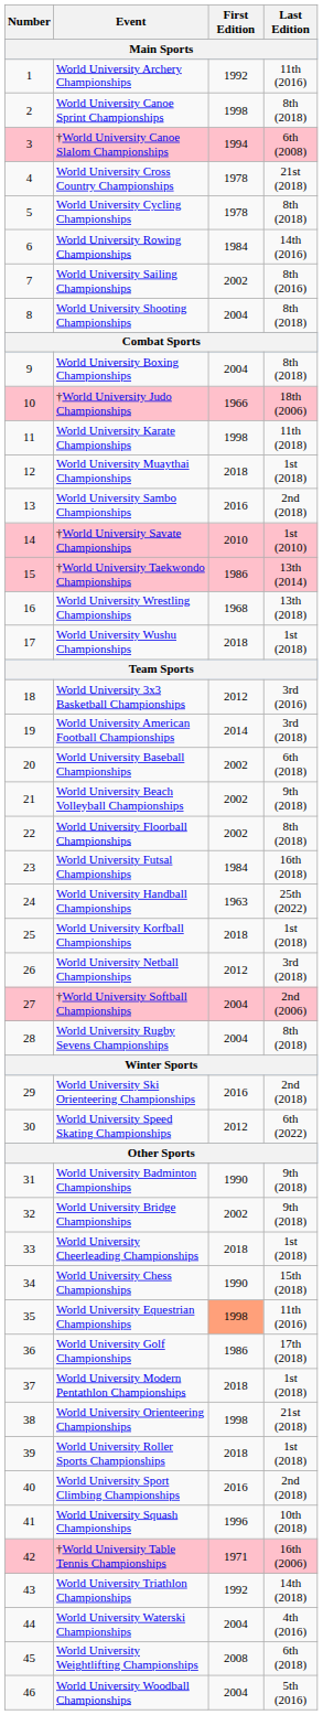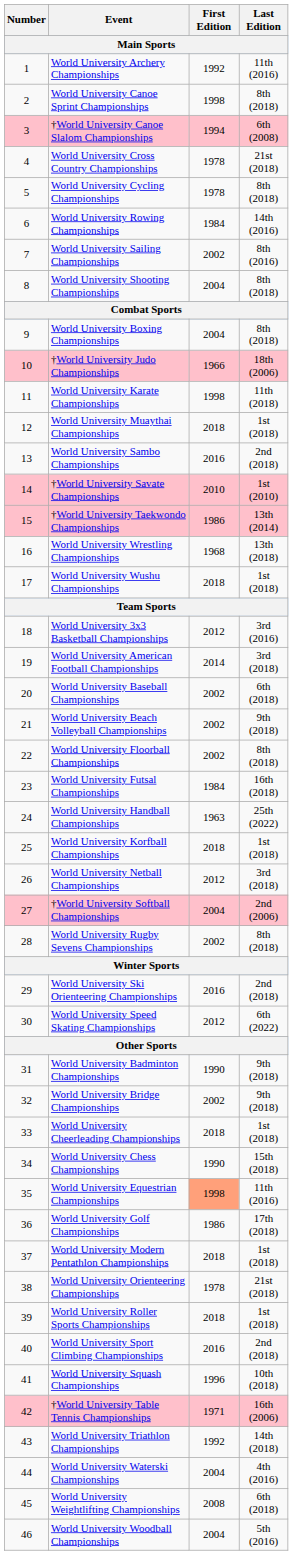World University Rugby Sevens Championships | First Edition: 2004 -> 2002
World University Orienteering Championships | First Edition: 1998 -> 1978
